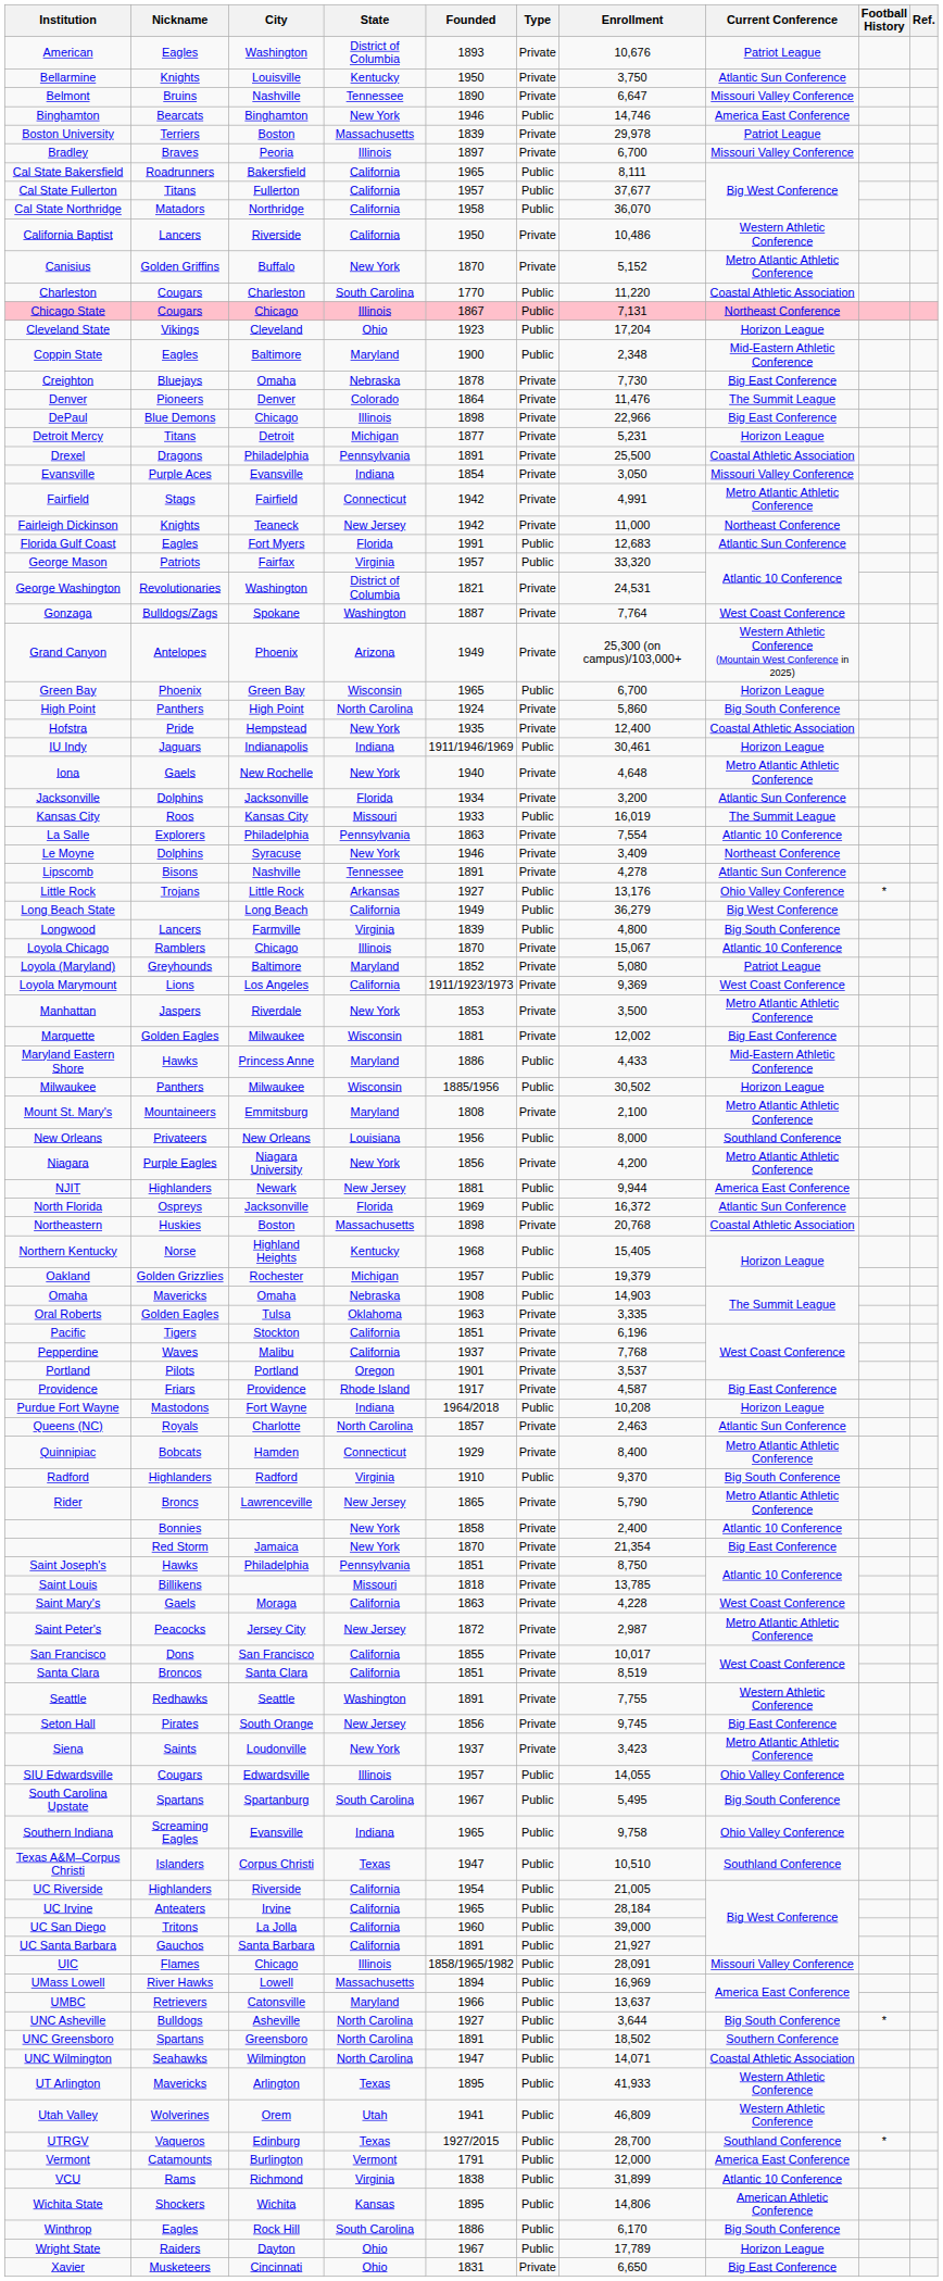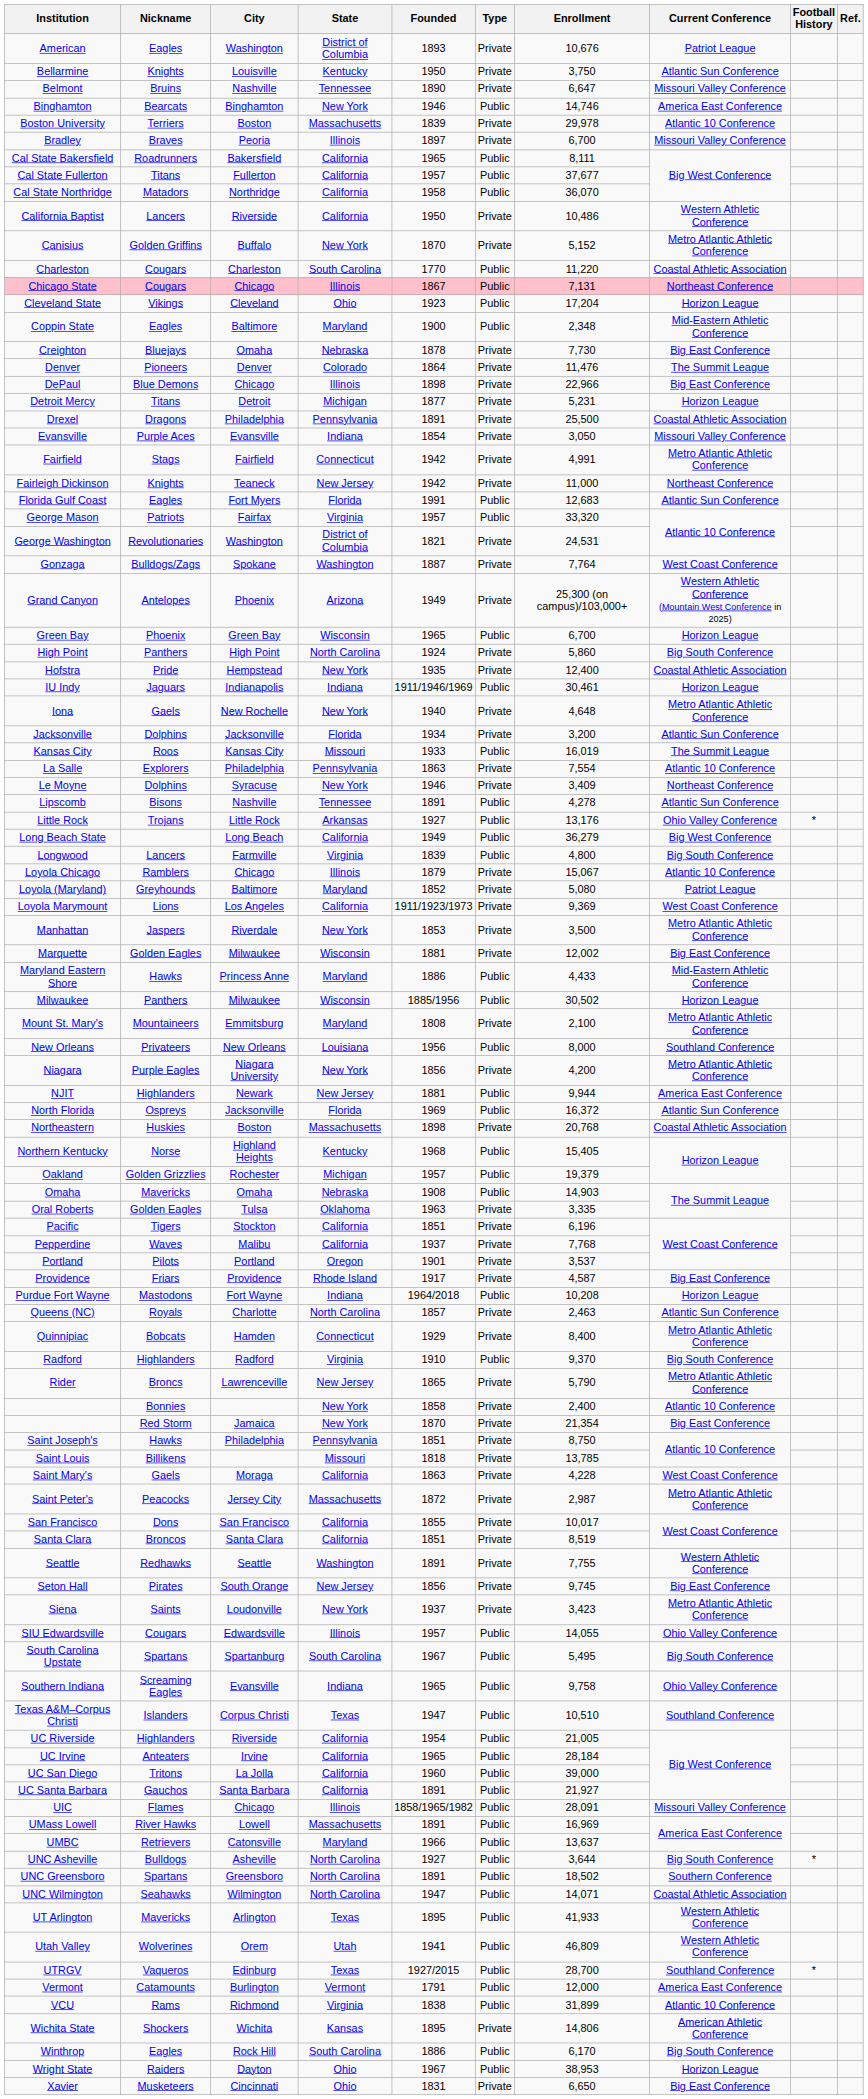Boston University | Current Conference: Patriot League -> Atlantic 10 Conference
Lipscomb | Type: Private -> Public
Loyola Chicago | Founded: 1870 -> 1879
Saint Peter's | State: New Jersey -> Massachusetts
UMass Lowell | Founded: 1894 -> 1891
Wichita State | Type: Public -> Private
Wright State | Enrollment: 17,789 -> 38,953
